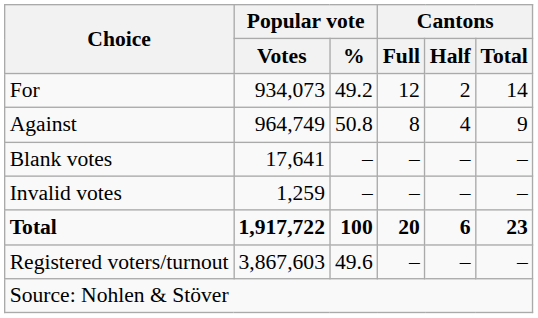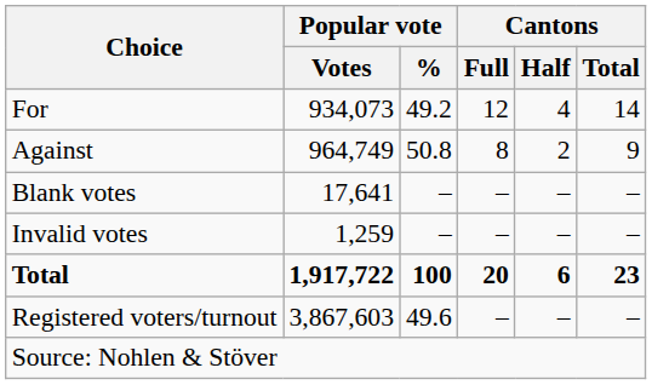For | Cantons / Half: 2 -> 4
Against | Cantons / Half: 4 -> 2
